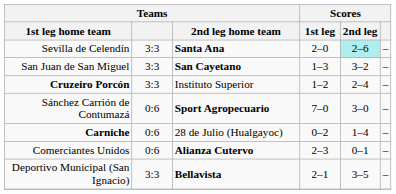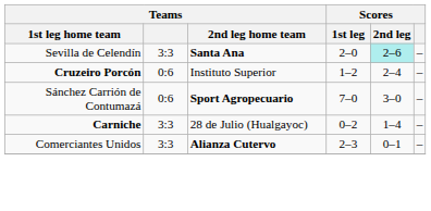- row: San Juan de San Miguel | 3:3 | San Cayetano | 1–3 | 3–2 | –
Cruzeiro Porcón | Teams: 3:3 -> 0:6
Carniche | Teams: 0:6 -> 3:3
Comerciantes Unidos | Teams: 0:6 -> 3:3
- row: Deportivo Municipal (San Ignacio) | 3:3 | Bellavista | 2–1 | 3–5 | –
